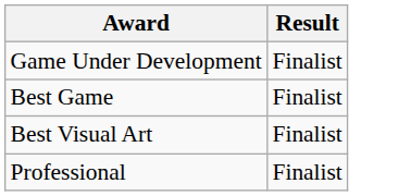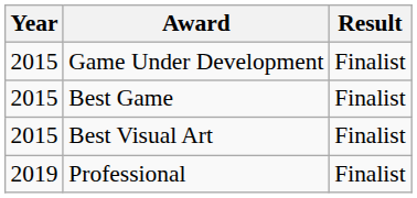+ column: Year | 2015 | 2015 | 2015 | 2019
